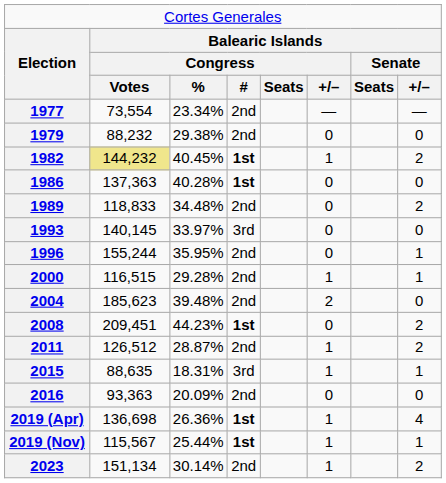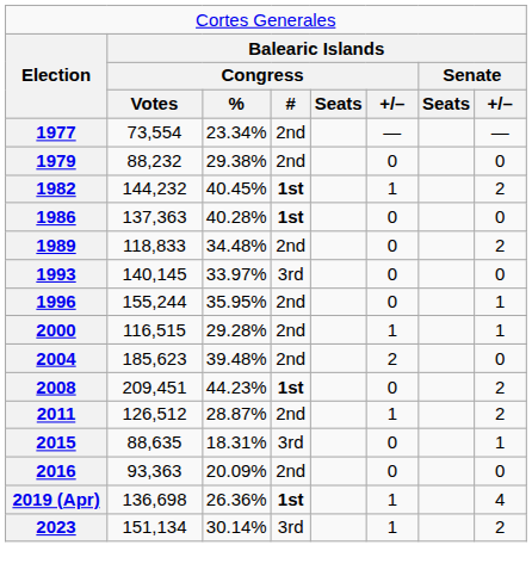1982 | column 2: khaki background -> no background
2015 | column 6: 1 -> 0
- row: 2019 (Nov) | 115,567 | 25.44% | 1st | 1 | 1
2023 | column 4: 2nd -> 3rd
